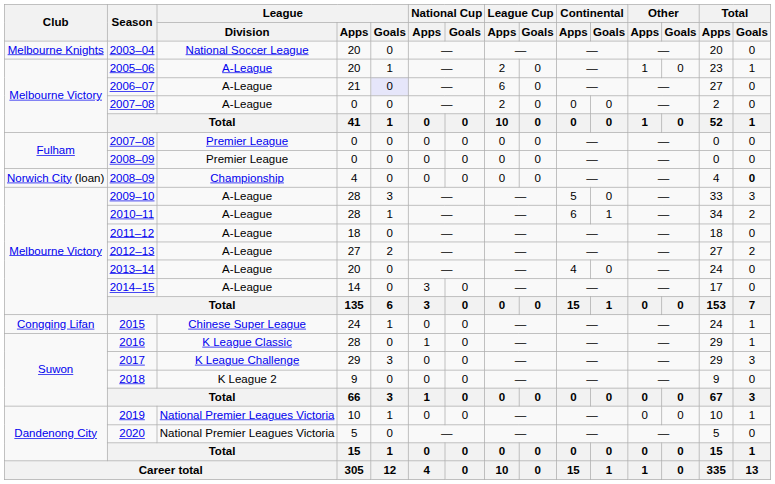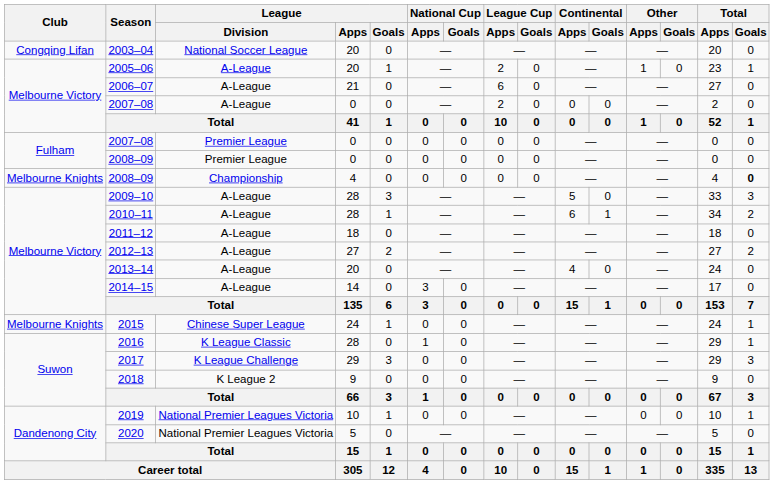2003–04 | Club: Melbourne Knights -> Congqing Lifan
2006–07 | League / Goals: lavender background -> no background
2008–09 / Championship | Club: Norwich City (loan) -> Melbourne Knights
2015 | Club: Congqing Lifan -> Melbourne Knights
